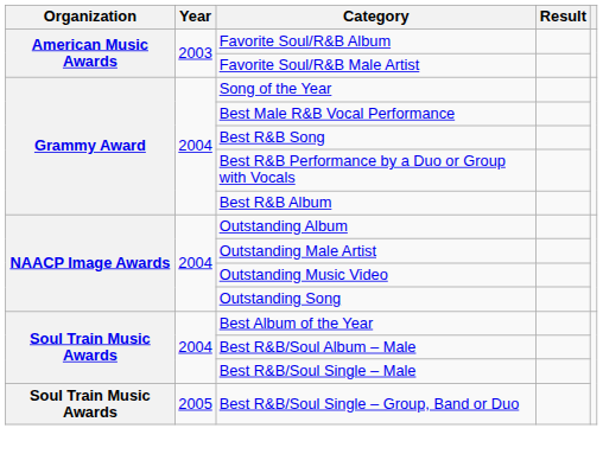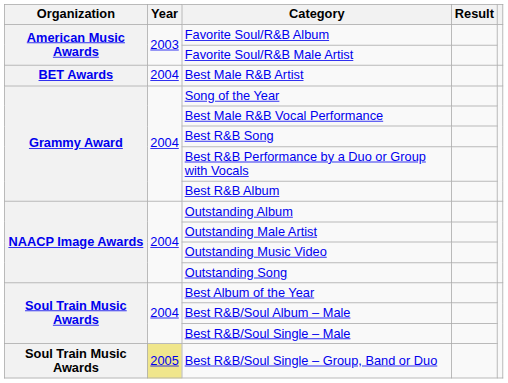+ row: BET Awards | 2004 | Best Male R&B Artist
Best R&B/Soul Single – Group, Band or Duo | Year: no background -> khaki background
